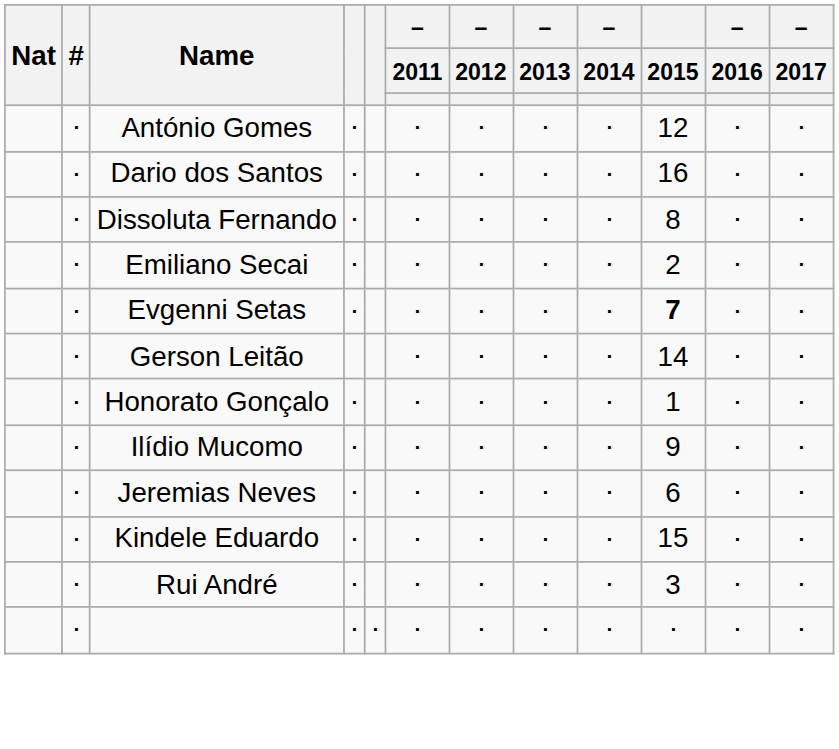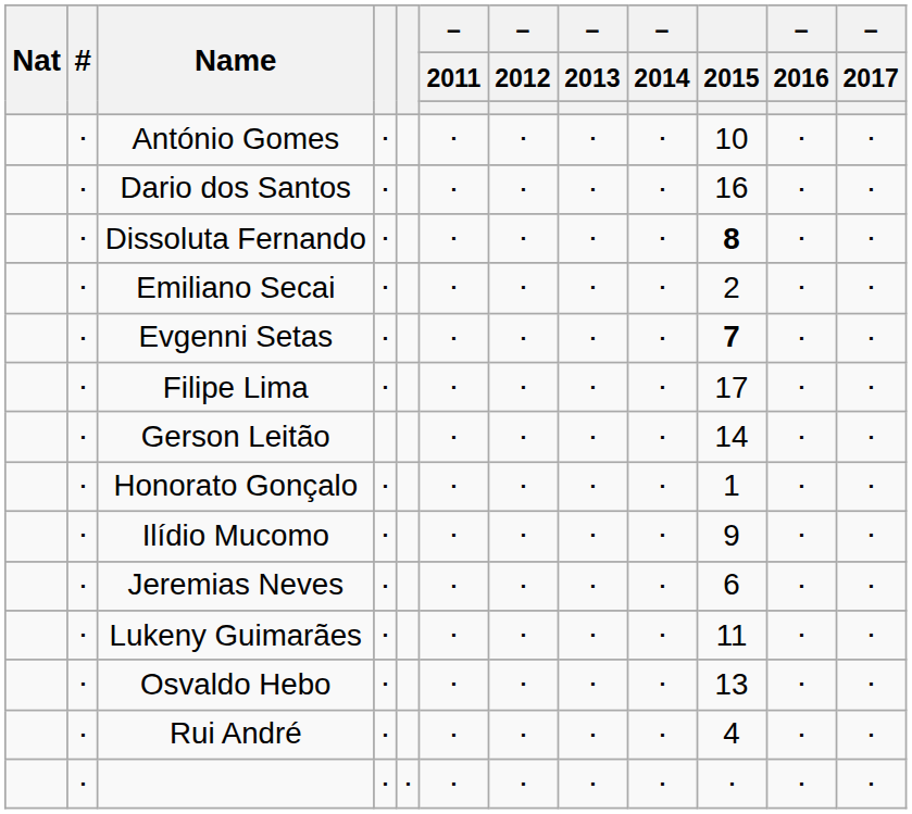António Gomes | 2015: 12 -> 10
Dissoluta Fernando | 2015: normal -> bold
+ row: ⋅ | Filipe Lima | ⋅ | ⋅ | ⋅ | ⋅ | ⋅ | 17 | ⋅ | ⋅
- row: ⋅ | Kindele Eduardo | ⋅ | ⋅ | ⋅ | ⋅ | ⋅ | 15 | ⋅ | ⋅
+ row: ⋅ | Lukeny Guimarães | ⋅ | ⋅ | ⋅ | ⋅ | ⋅ | 11 | ⋅ | ⋅
+ row: ⋅ | Osvaldo Hebo | ⋅ | ⋅ | ⋅ | ⋅ | ⋅ | 13 | ⋅ | ⋅
Rui André | 2015: 3 -> 4
